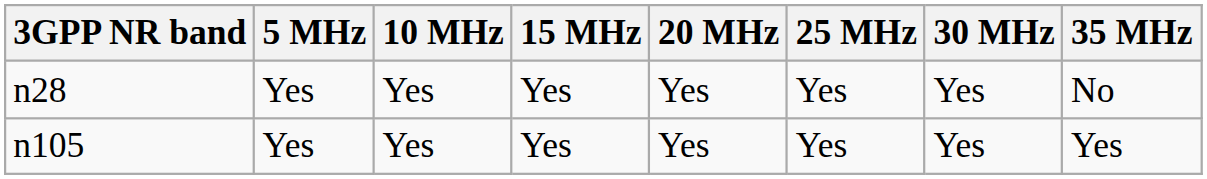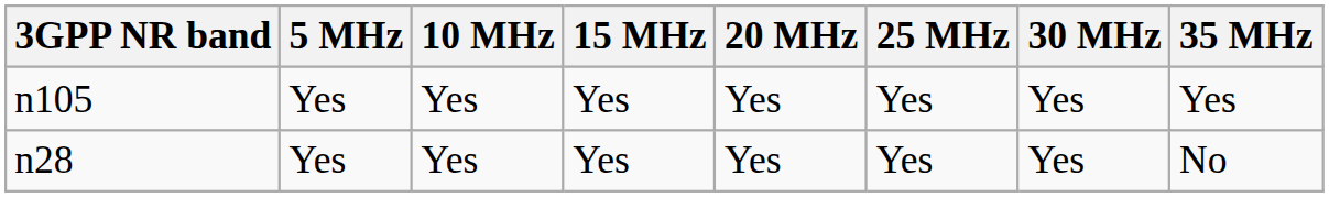rows swapped: n28 <-> n105
